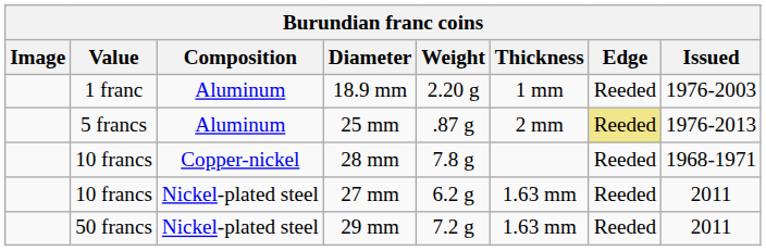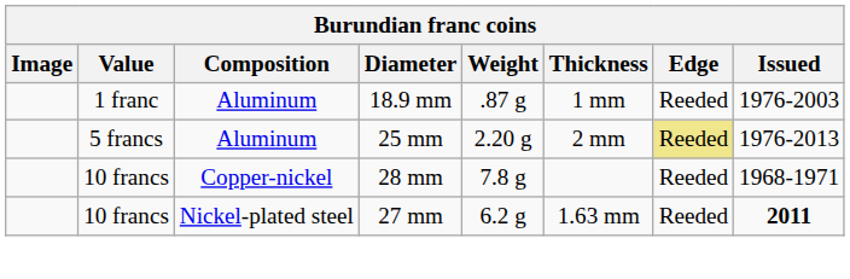18.9 mm | Weight: 2.20 g -> .87 g
25 mm | Weight: .87 g -> 2.20 g
27 mm | Issued: normal -> bold
- row: 50 francs | Nickel-plated steel | 29 mm | 7.2 g | 1.63 mm | Reeded | 2011
